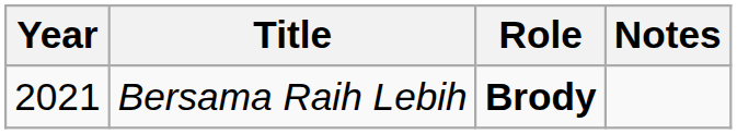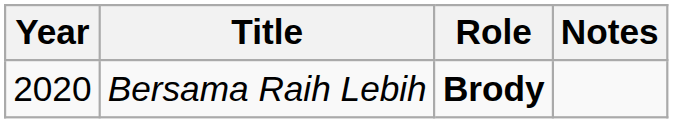Bersama Raih Lebih | Year: 2021 -> 2020
